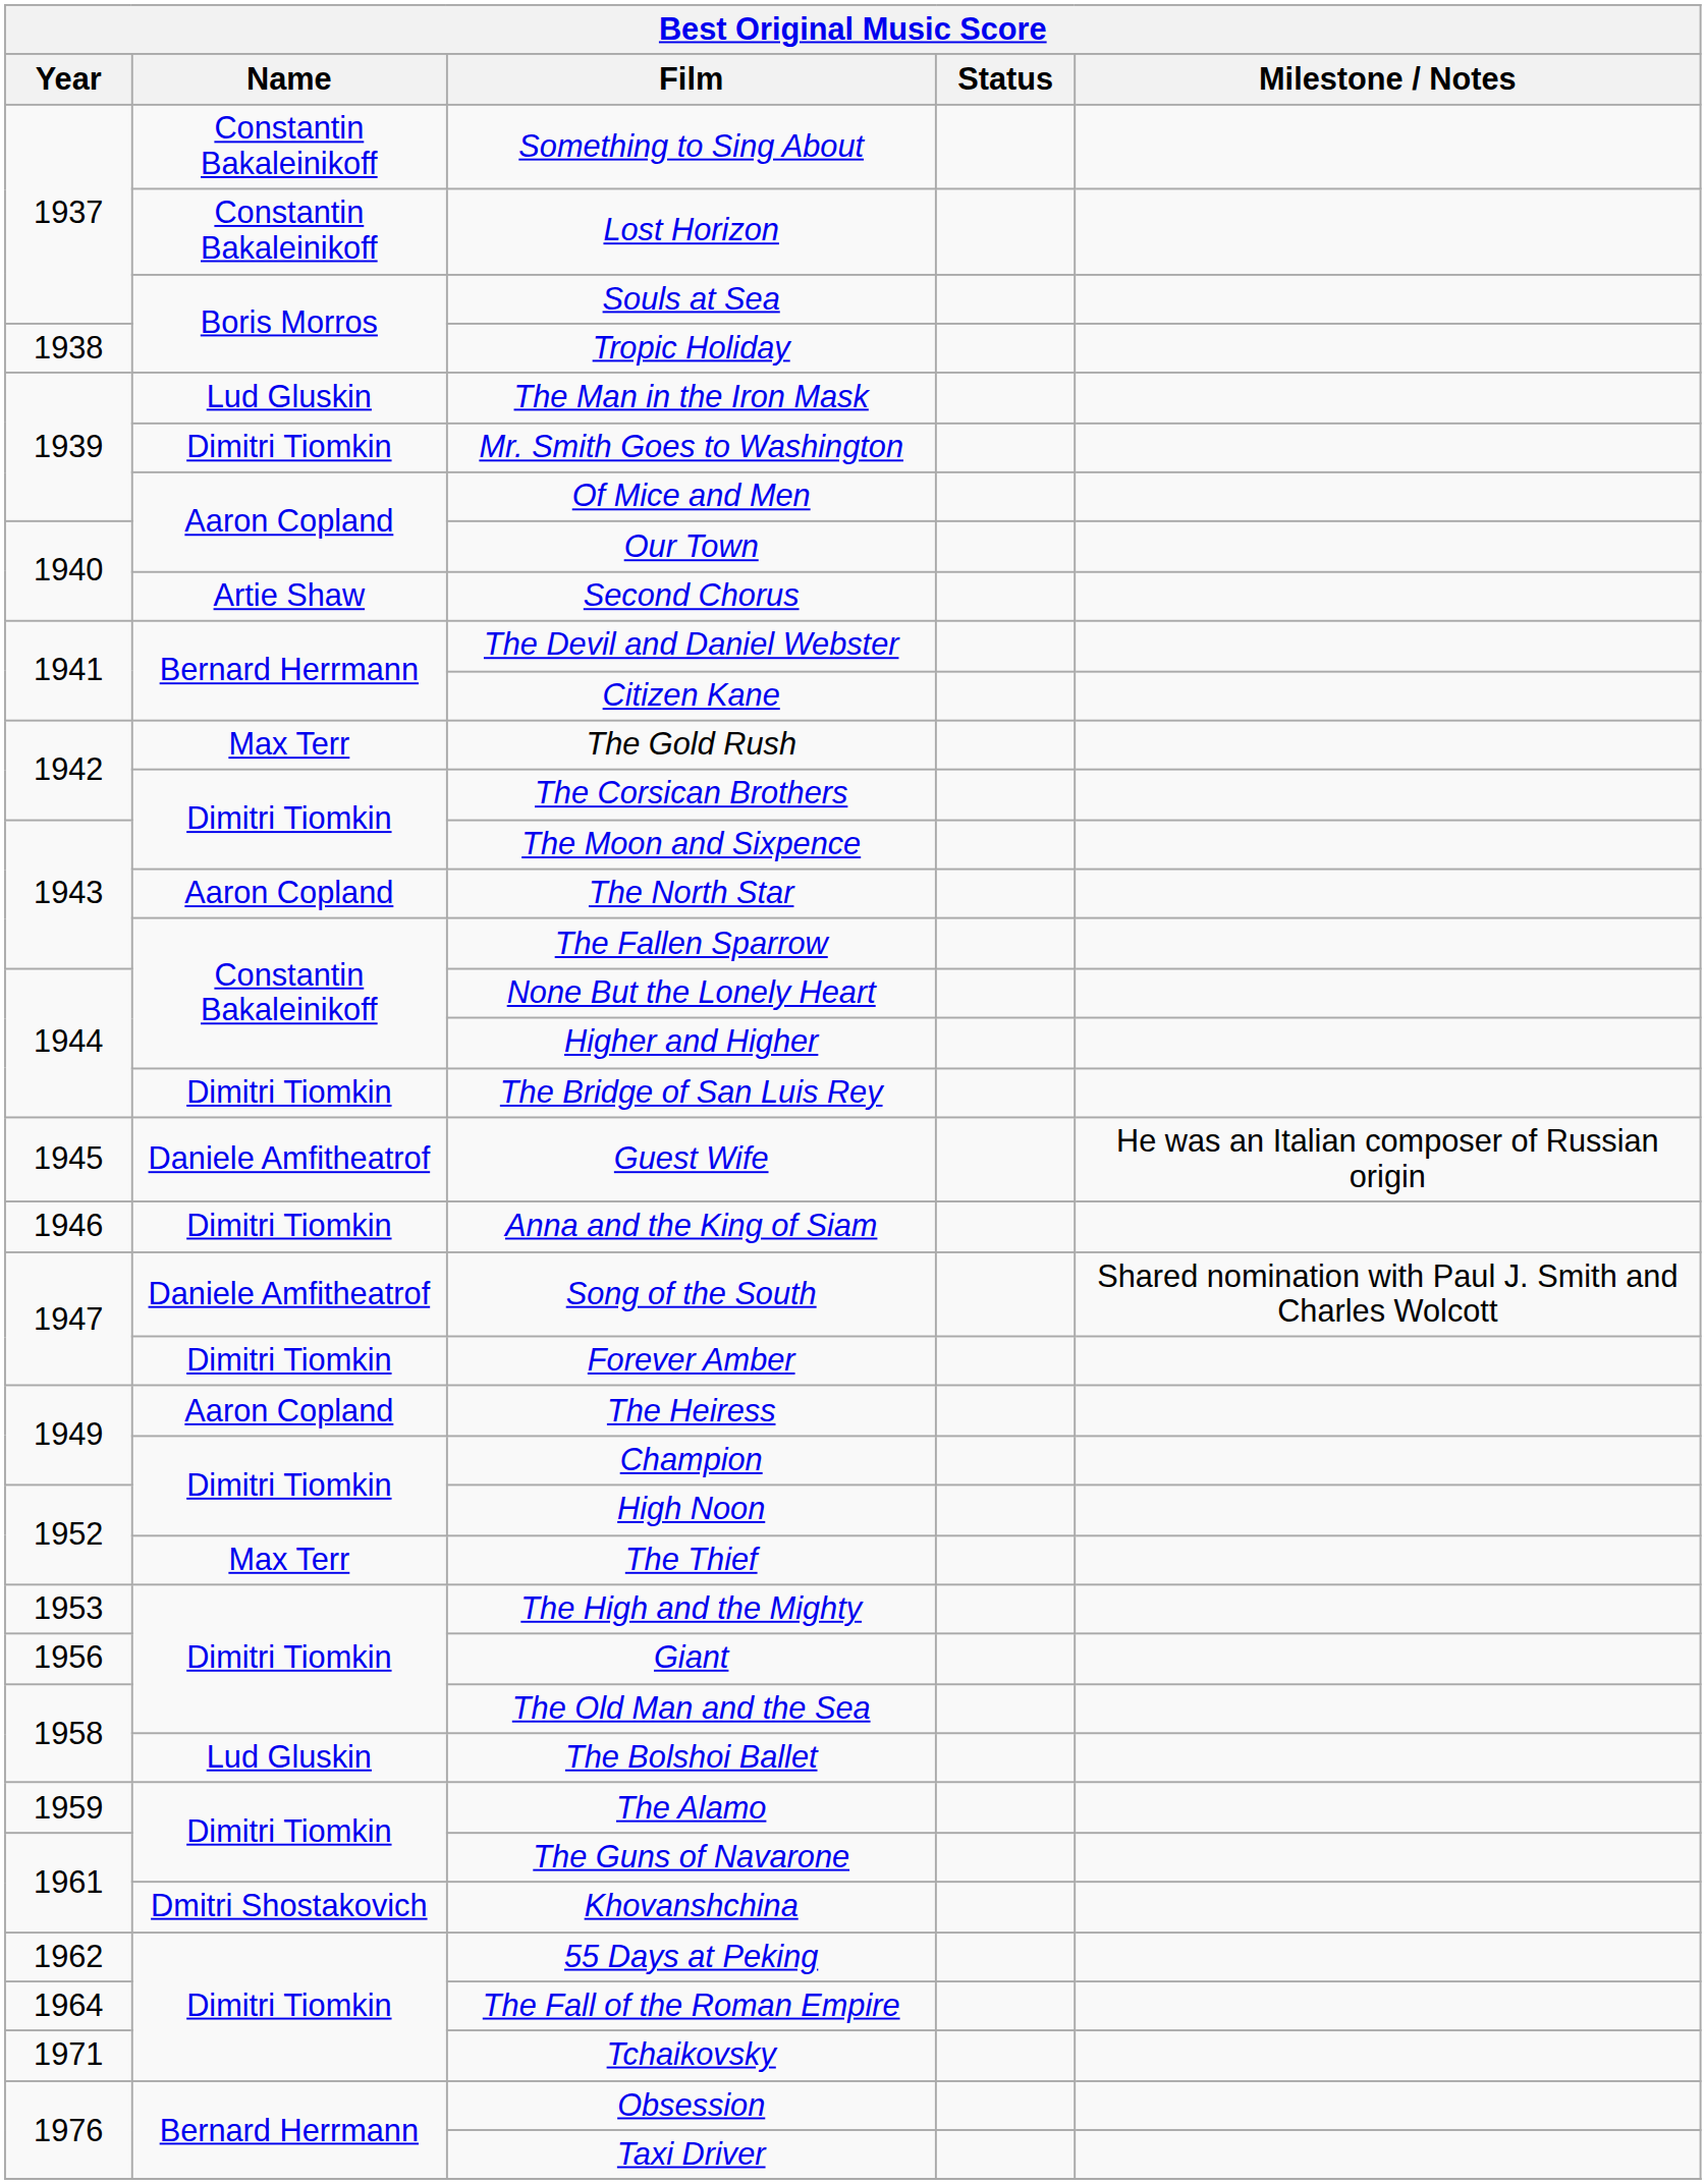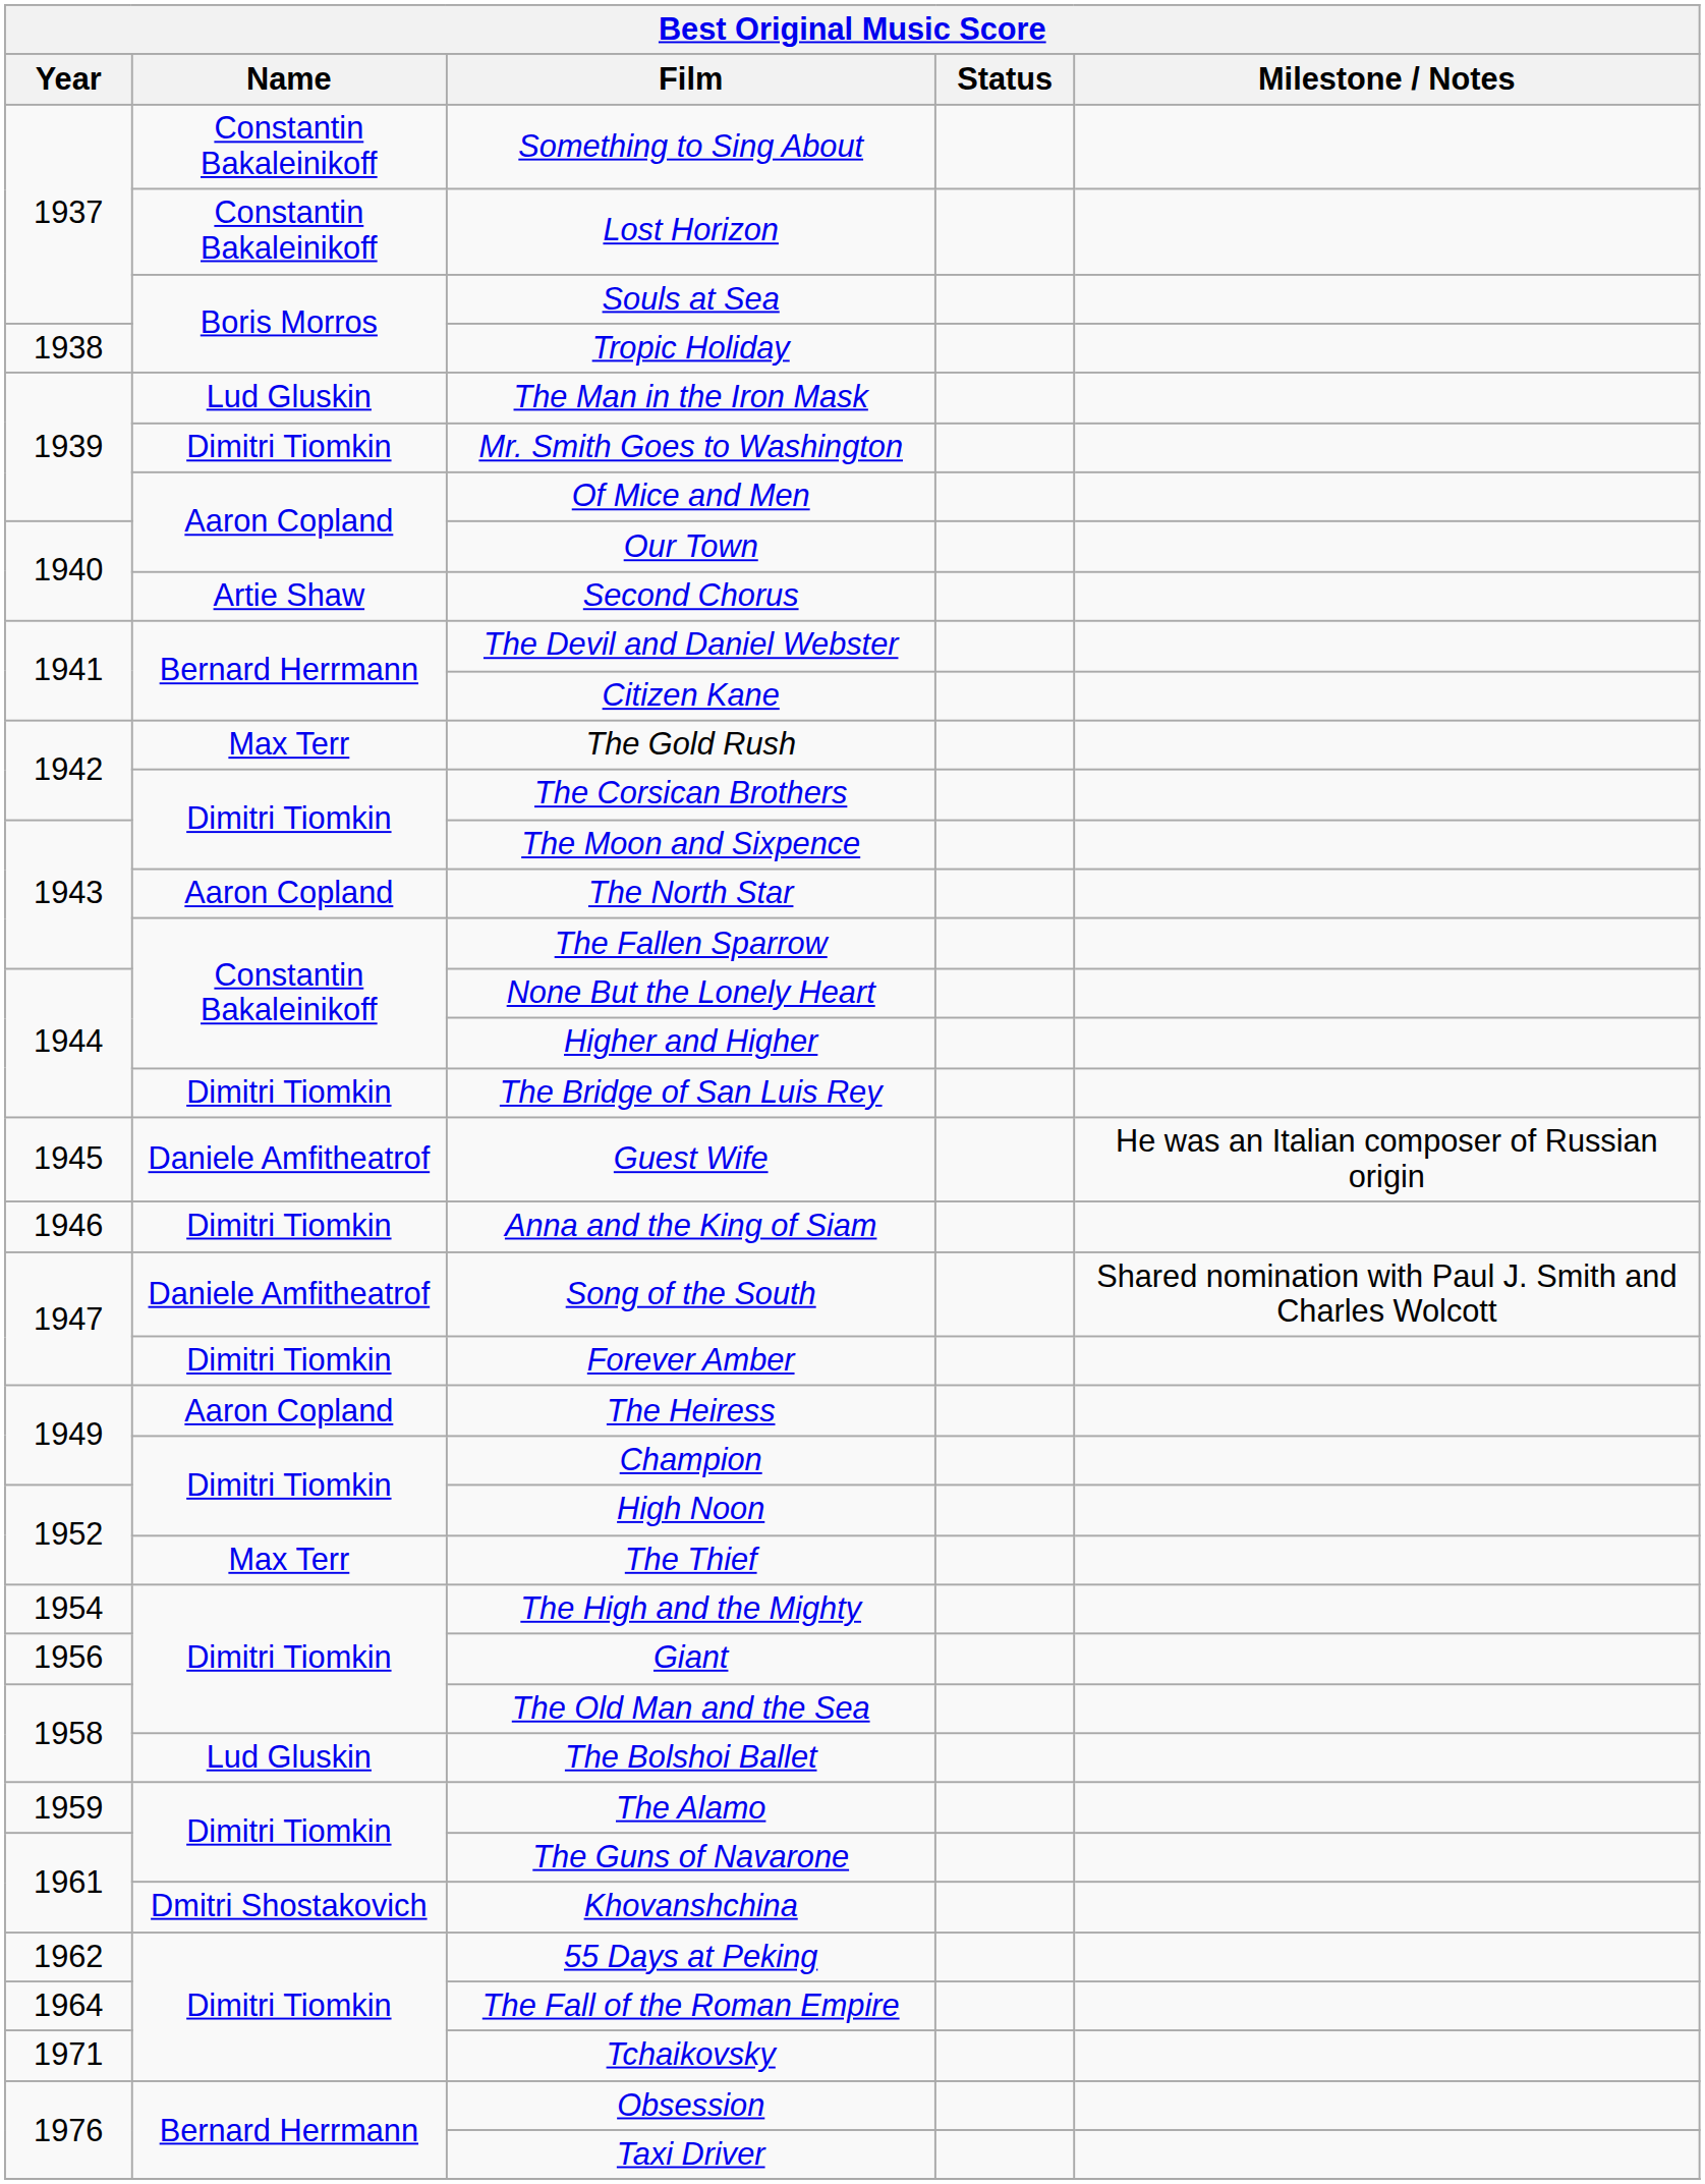The High and the Mighty | Year: 1953 -> 1954
